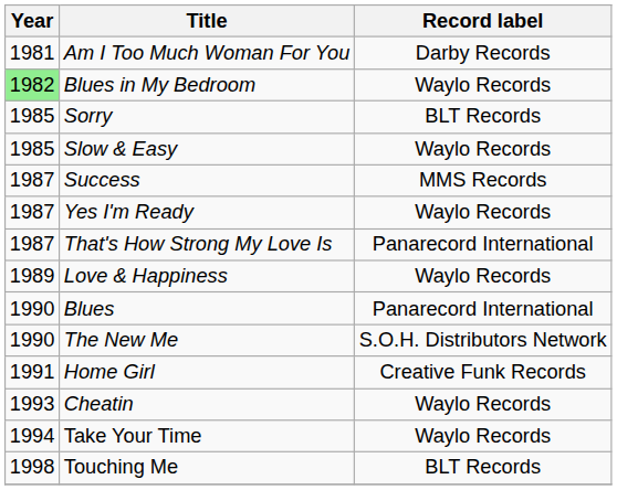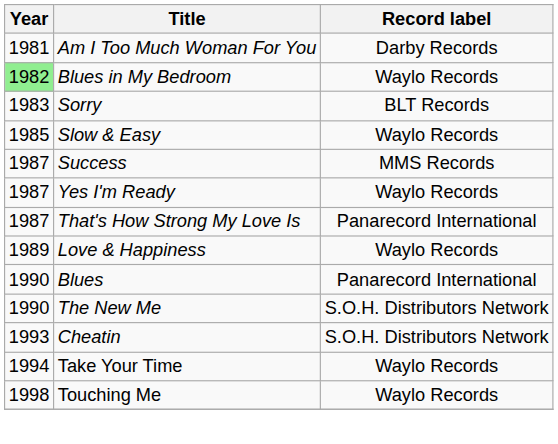Sorry | Year: 1985 -> 1983
- row: 1991 | Home Girl | Creative Funk Records
Cheatin | Record label: Waylo Records -> S.O.H. Distributors Network
Touching Me | Record label: BLT Records -> Waylo Records
